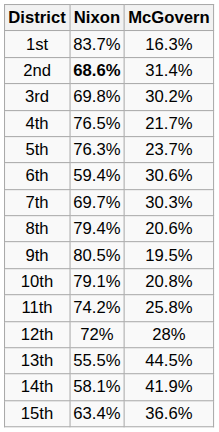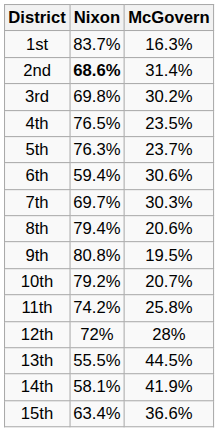4th | McGovern: 21.7% -> 23.5%
9th | Nixon: 80.5% -> 80.8%
10th | Nixon: 79.1% -> 79.2%
10th | McGovern: 20.8% -> 20.7%
